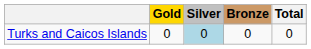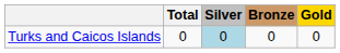columns swapped: Gold <-> Total
